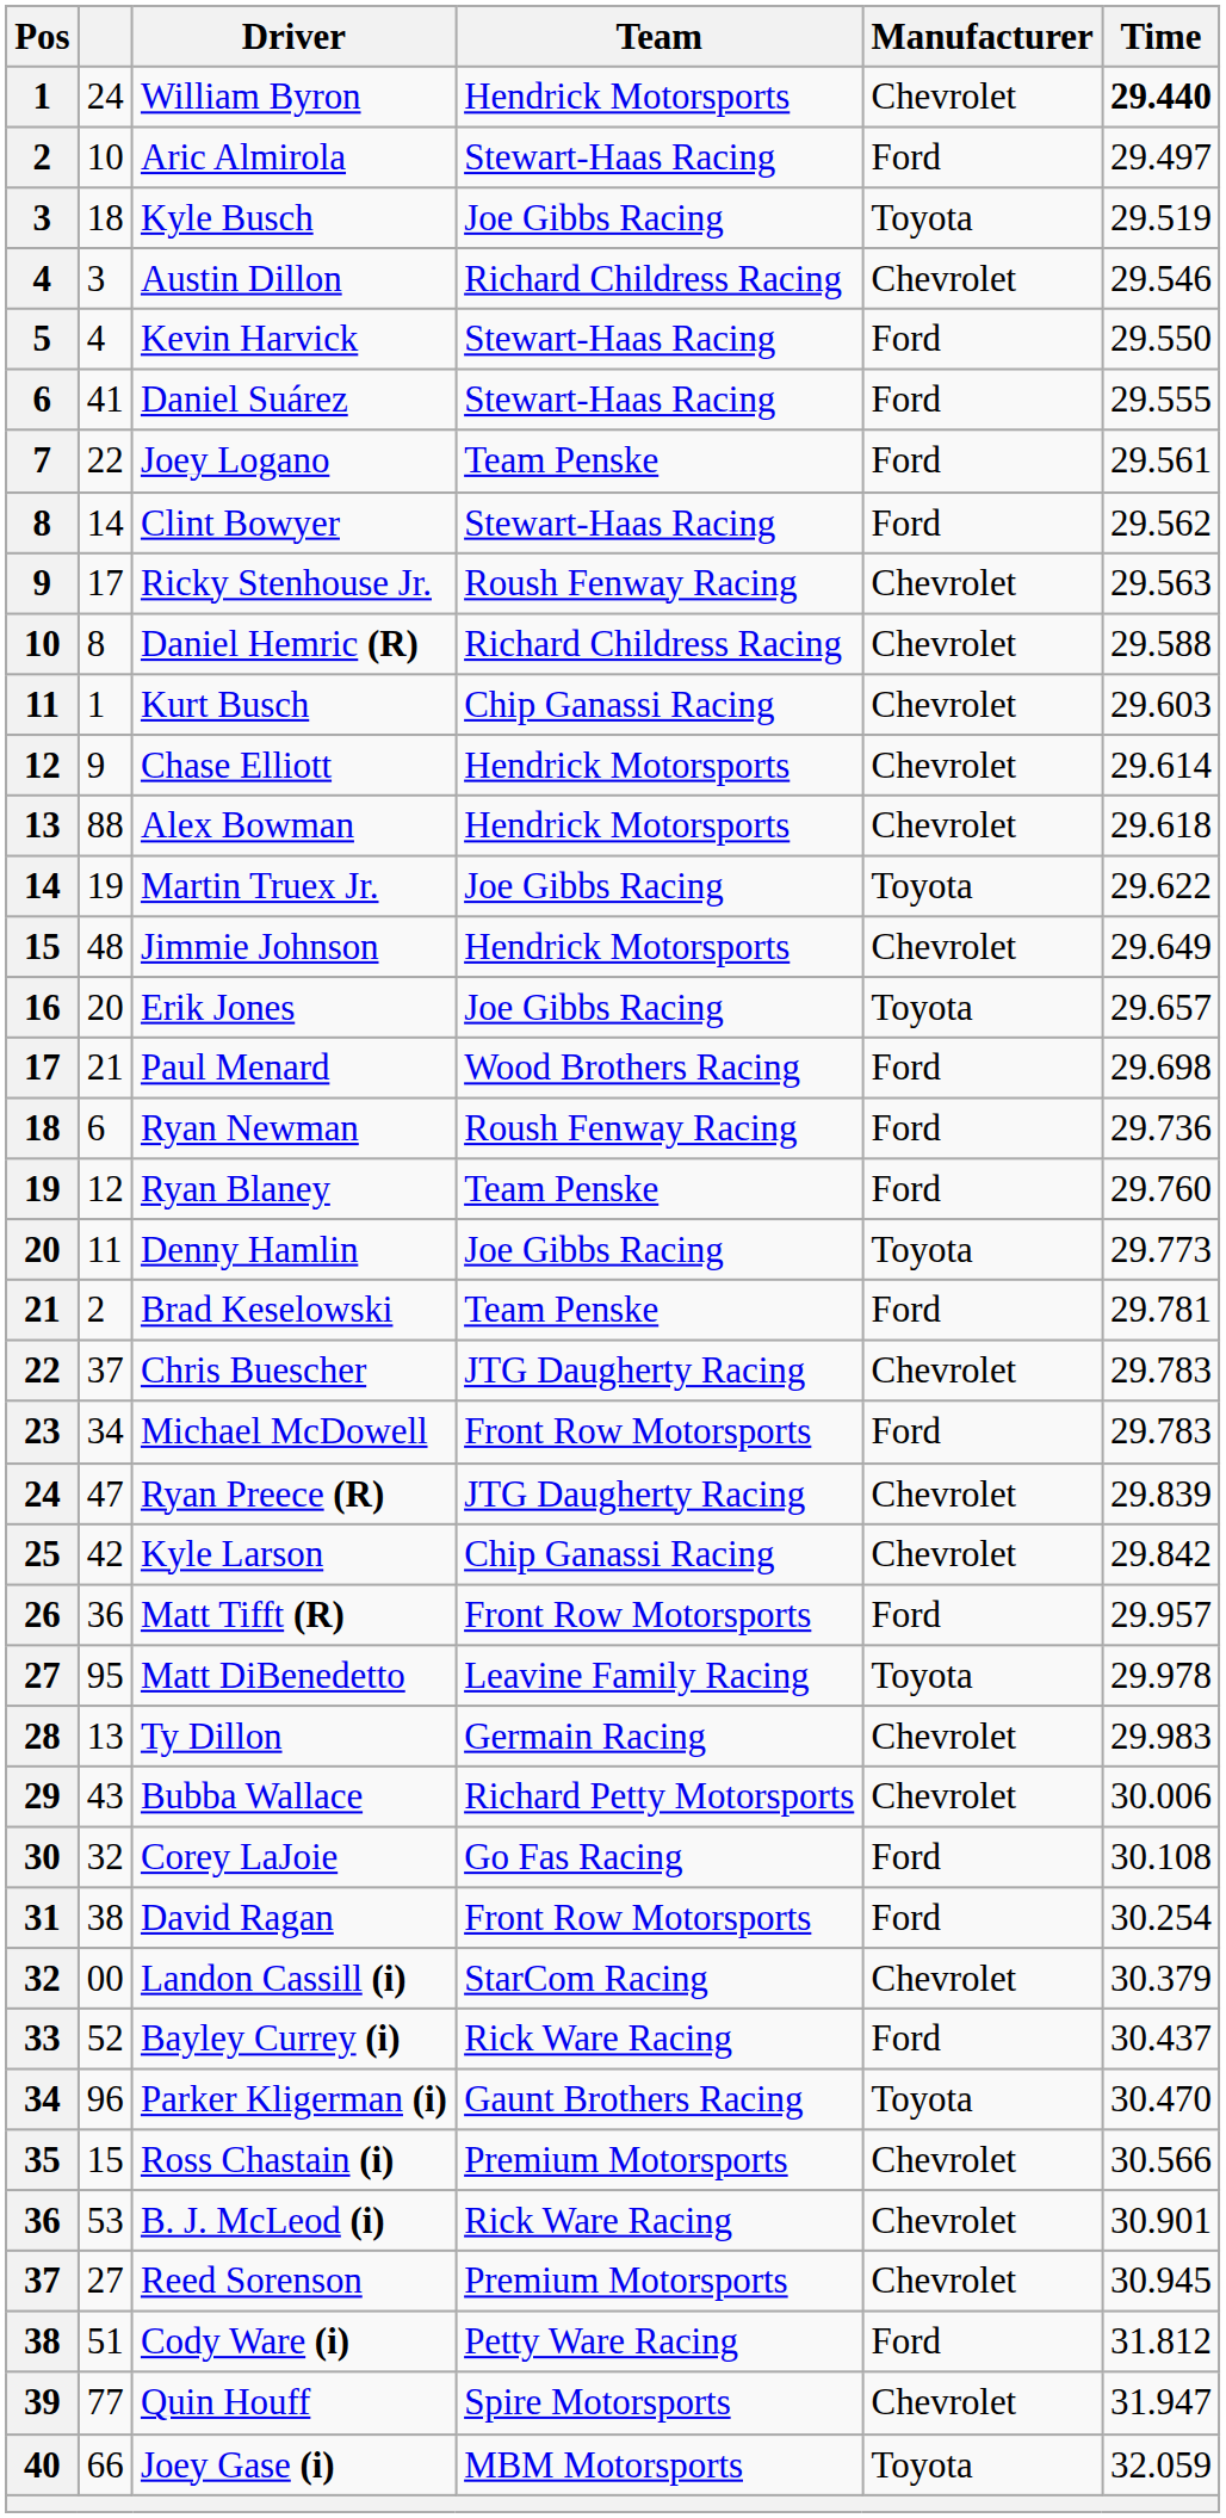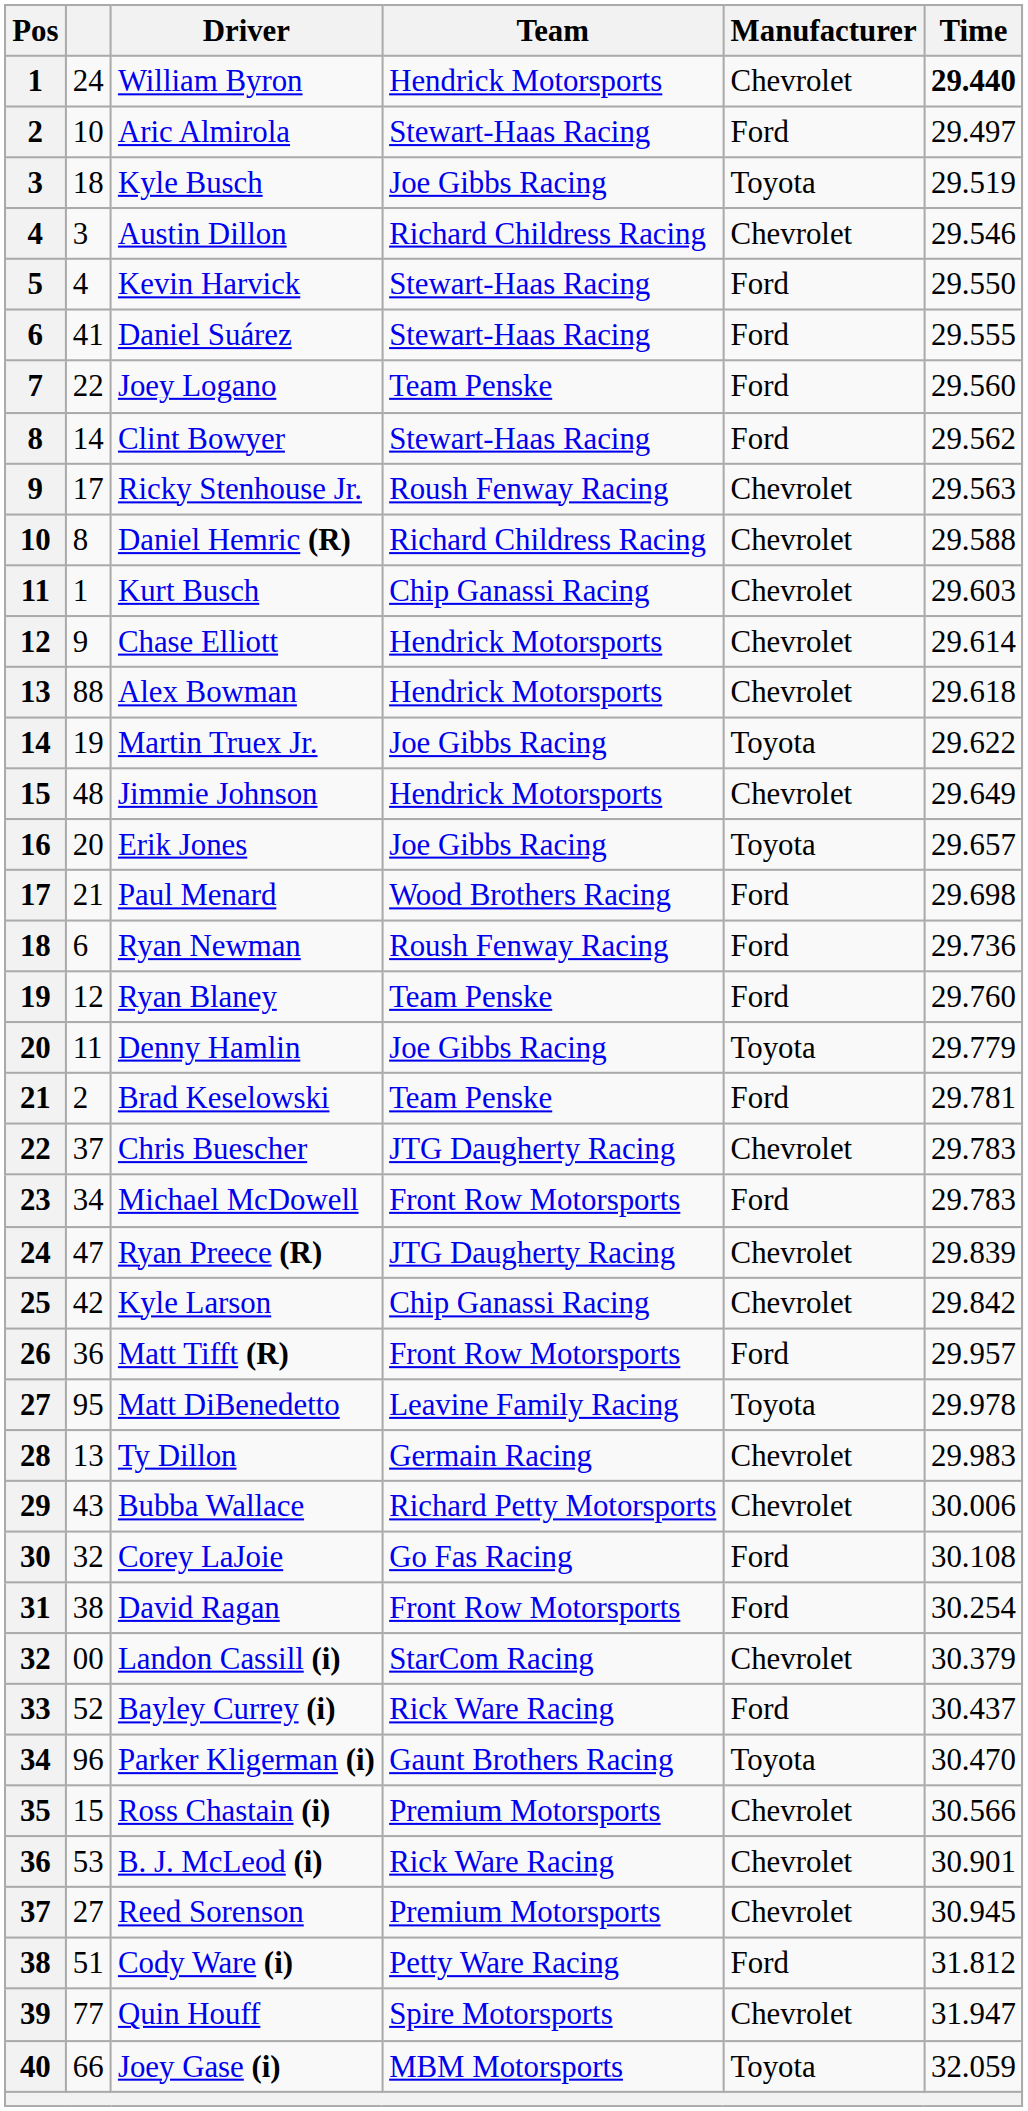Joey Logano | Time: 29.561 -> 29.560
Denny Hamlin | Time: 29.773 -> 29.779
